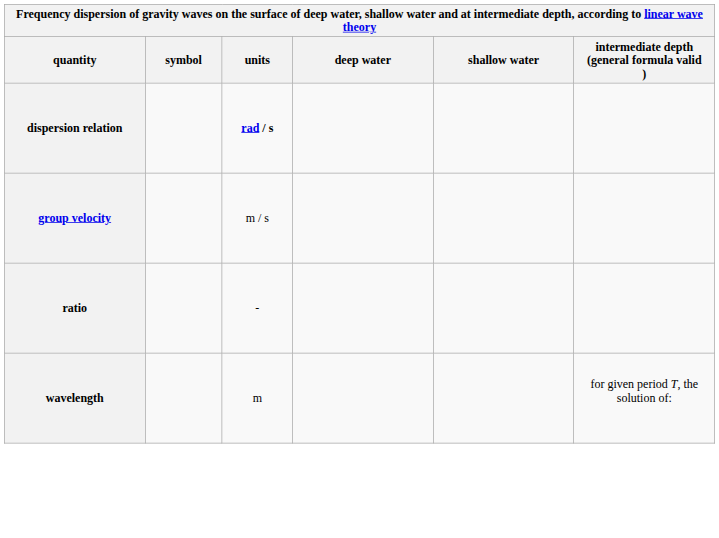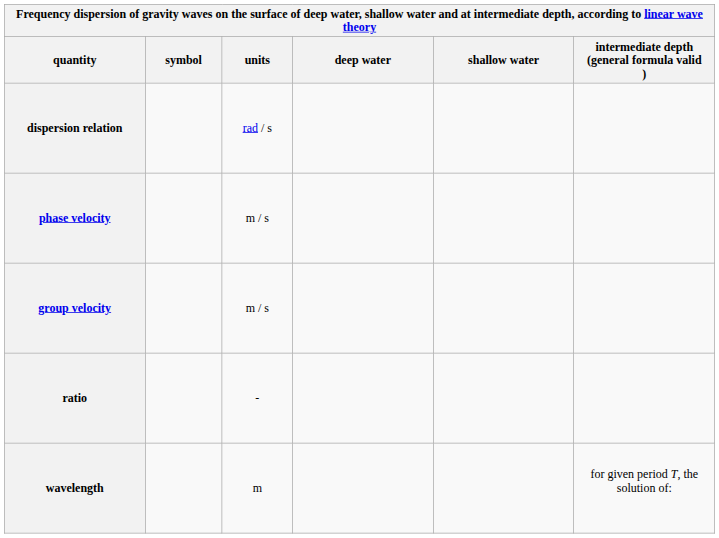dispersion relation | units: bold -> normal
+ row: phase velocity | m / s
